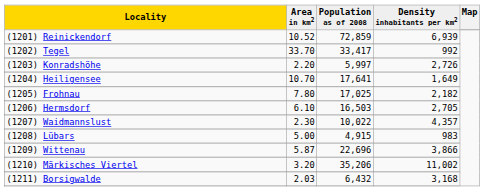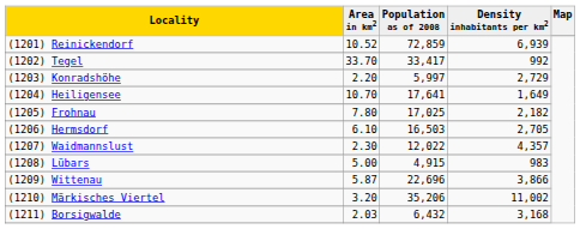(1203) Konradshöhe | Density inhabitants per km2: 2,726 -> 2,729
(1207) Waidmannslust | Population as of 2008: 10,022 -> 12,022
